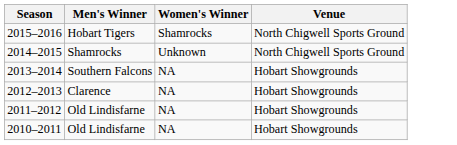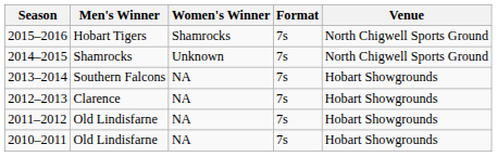+ column: Format | 7s | 7s | 7s | 7s | 7s | 7s
